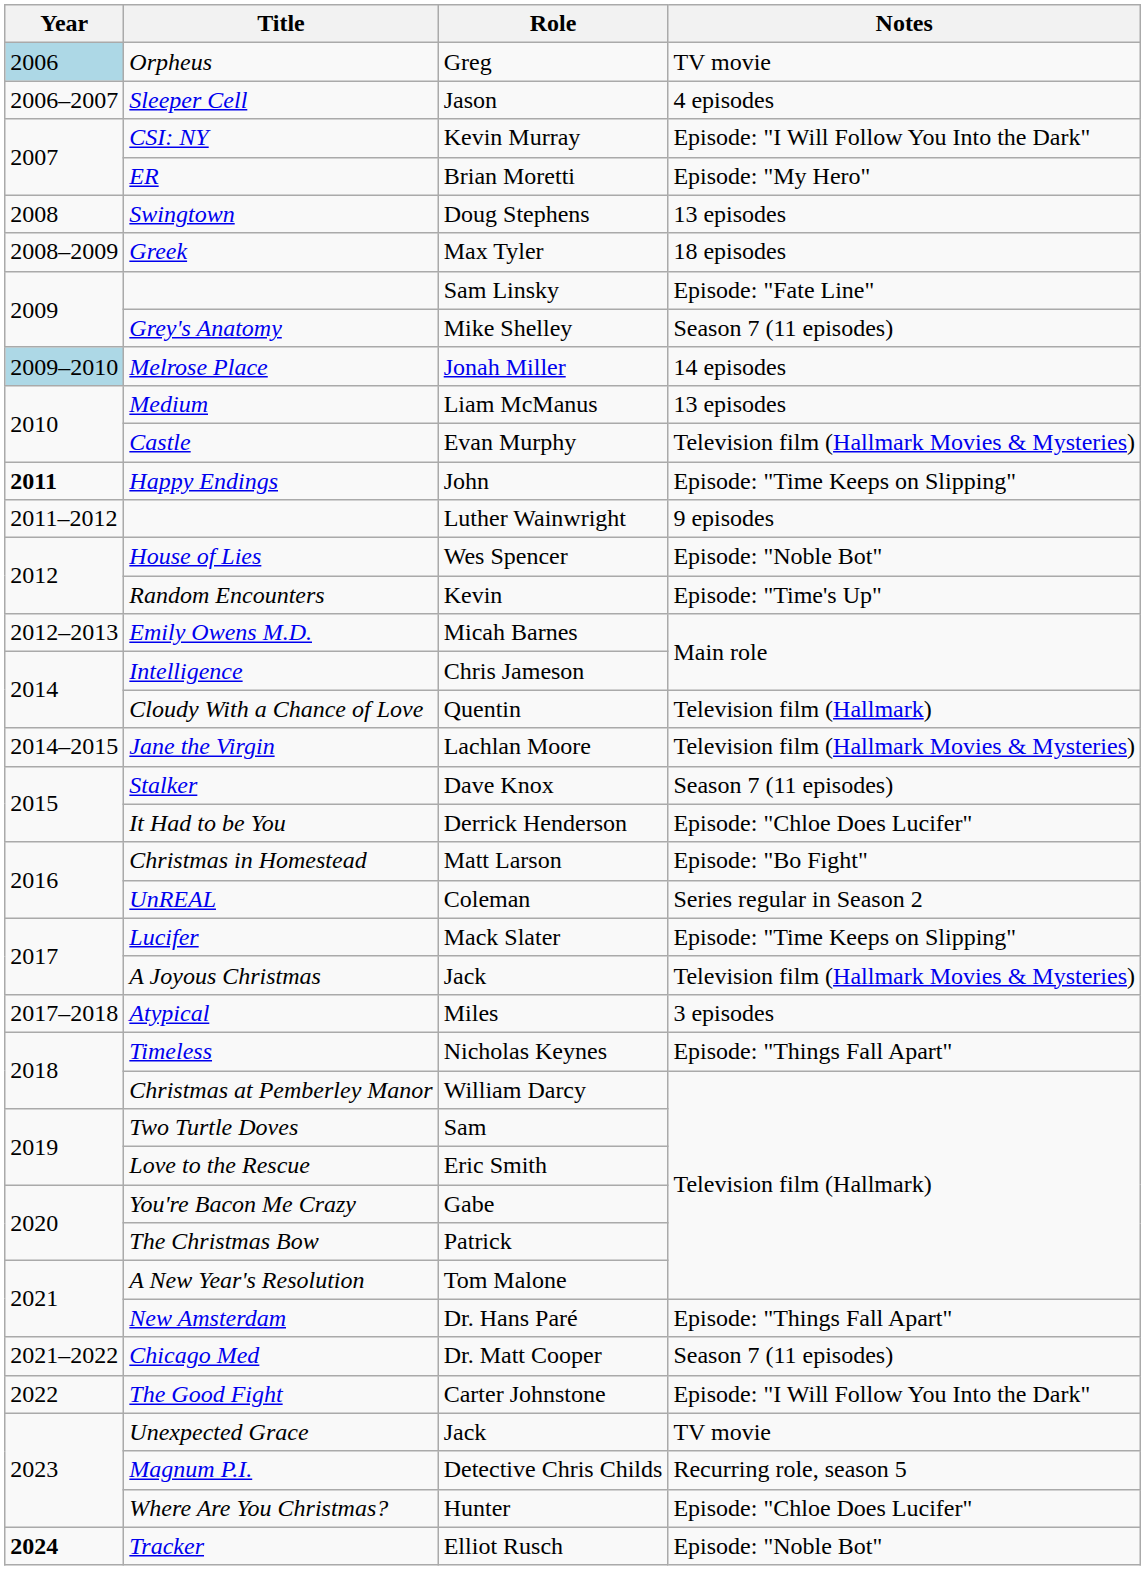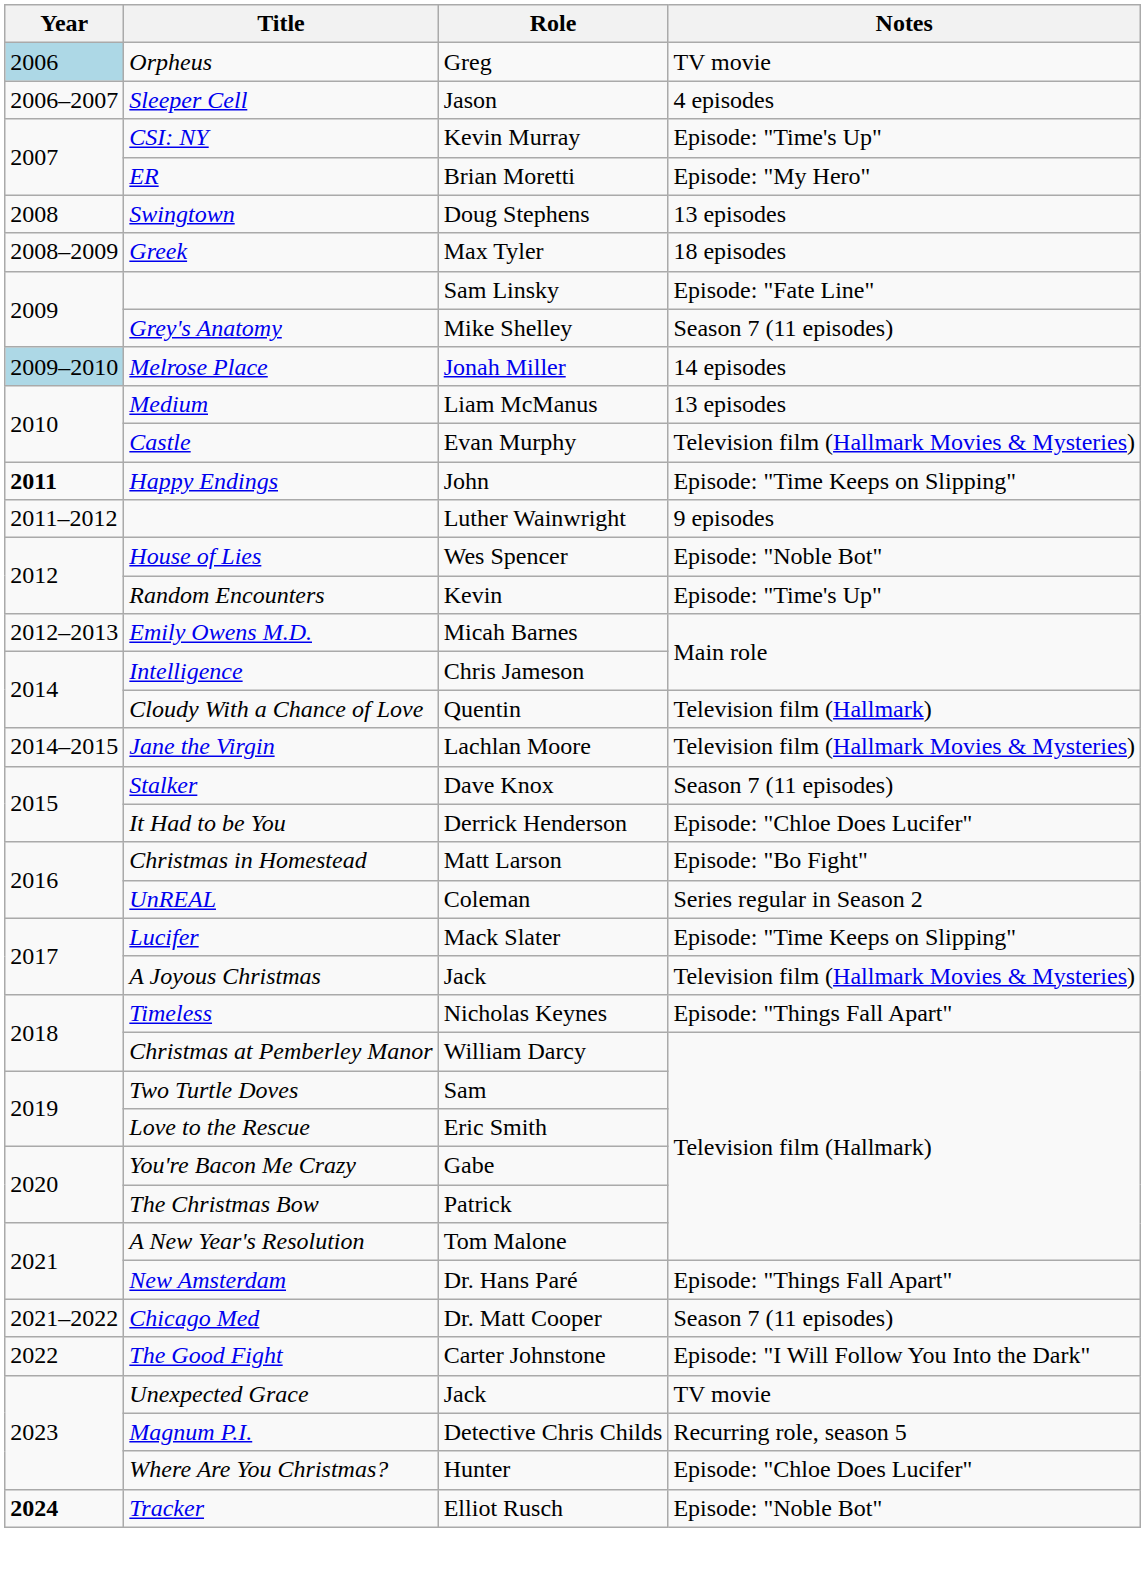CSI: NY | Notes: Episode: "I Will Follow You Into the Dark" -> Episode: "Time's Up"
- row: 2017–2018 | Atypical | Miles | 3 episodes
